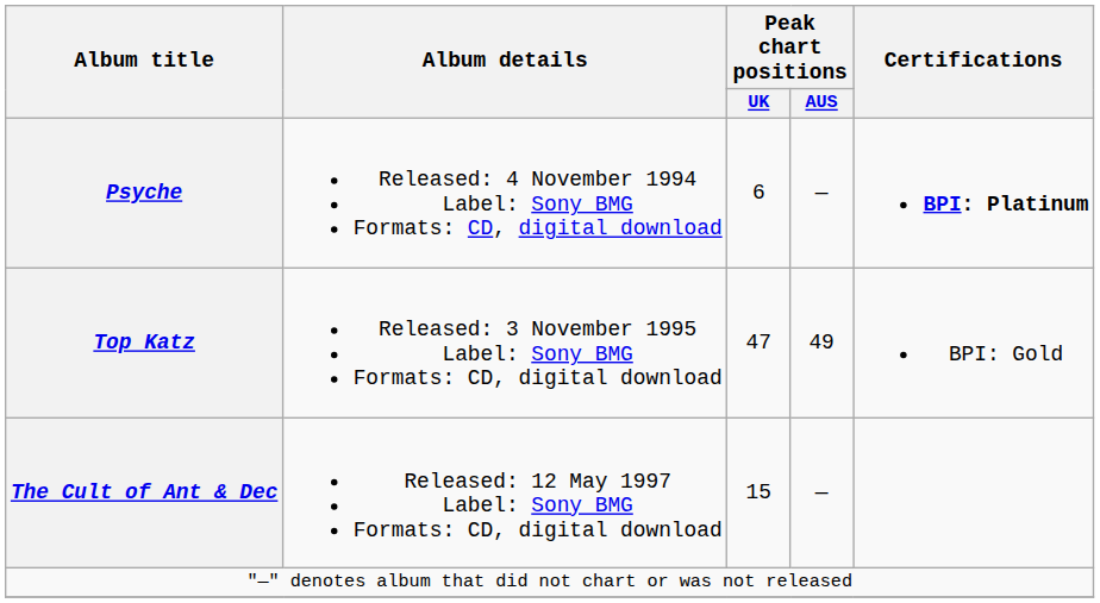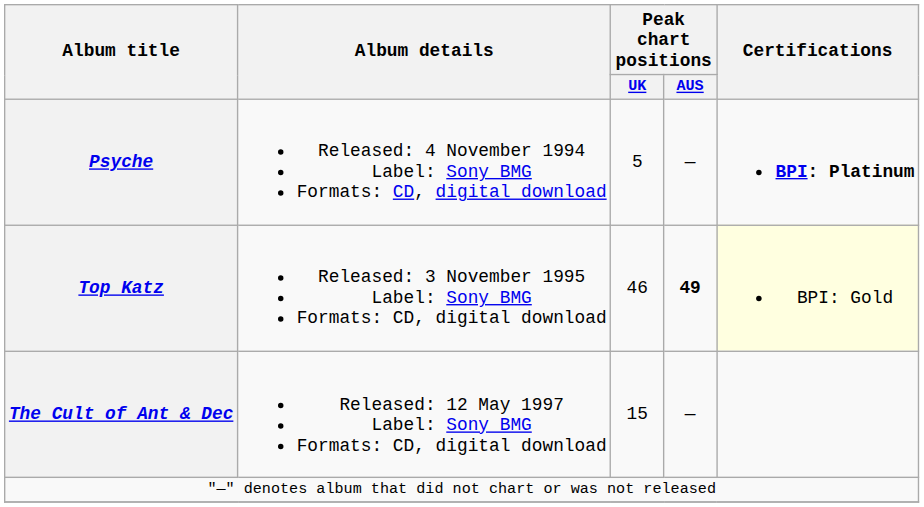Psyche | Peak chart positions / UK: 6 -> 5
Top Katz | Peak chart positions / UK: 47 -> 46
Top Katz | Peak chart positions / AUS: normal -> bold
Top Katz | Certifications: no background -> lightyellow background
